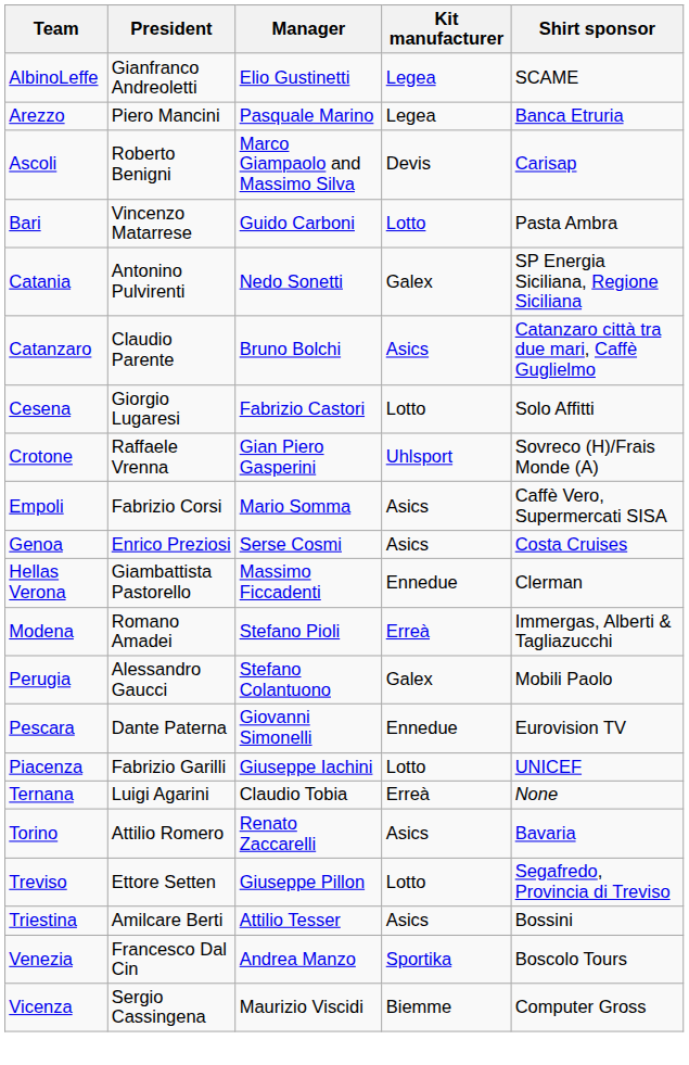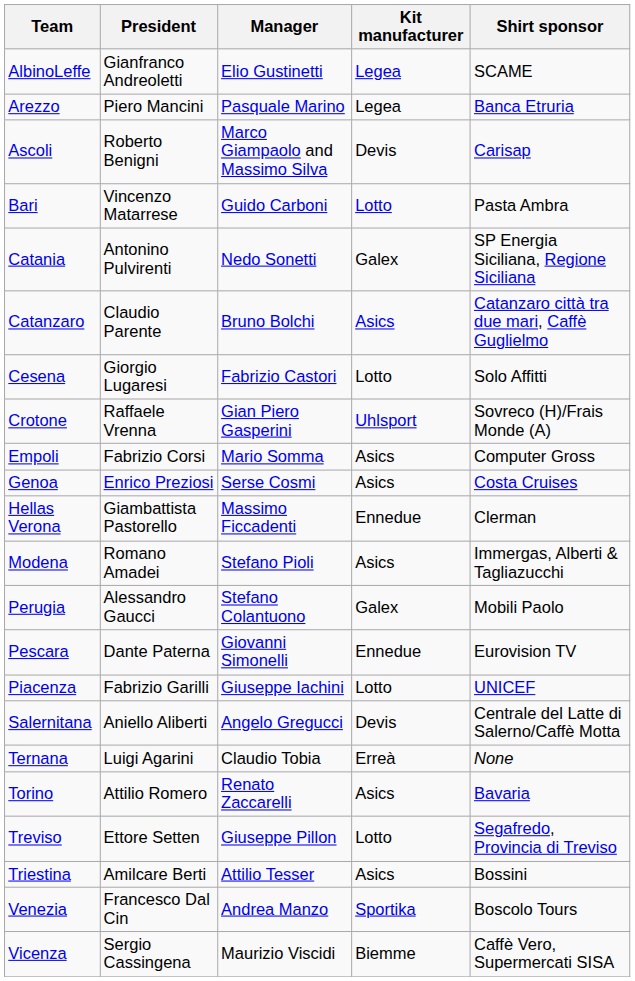Empoli | Shirt sponsor: Caffè Vero, Supermercati SISA -> Computer Gross
Modena | Kit manufacturer: Erreà -> Asics
+ row: Salernitana | Aniello Aliberti | Angelo Gregucci | Devis | Centrale del Latte di Salerno/Caffè Motta
Vicenza | Shirt sponsor: Computer Gross -> Caffè Vero, Supermercati SISA
